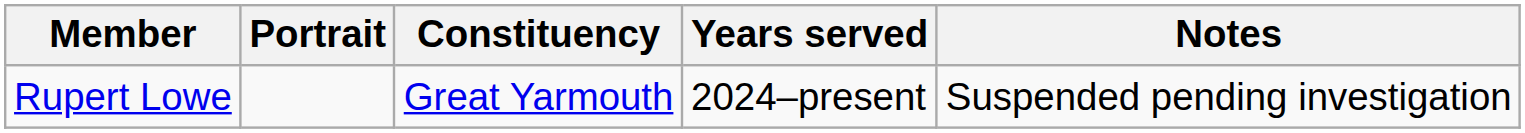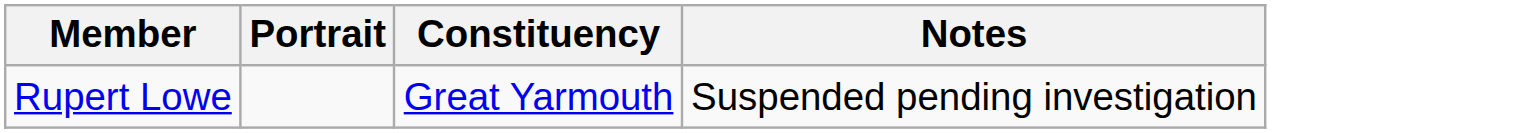- column: Years served | 2024–present
